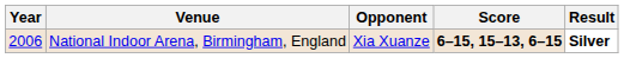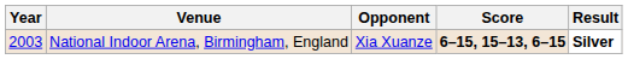National Indoor Arena, Birmingham, England | Year: 2006 -> 2003
